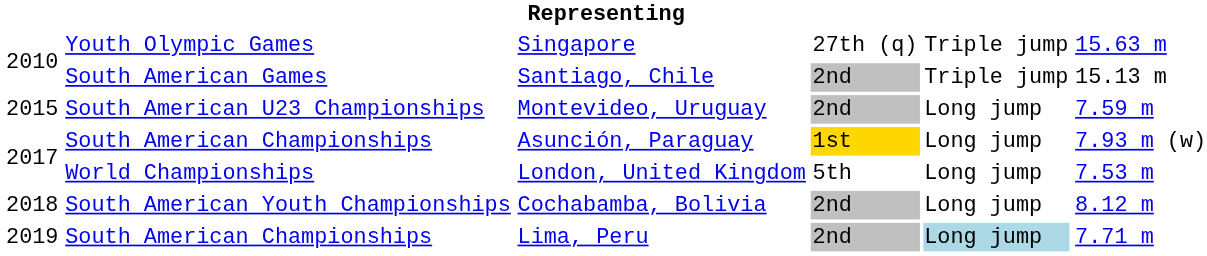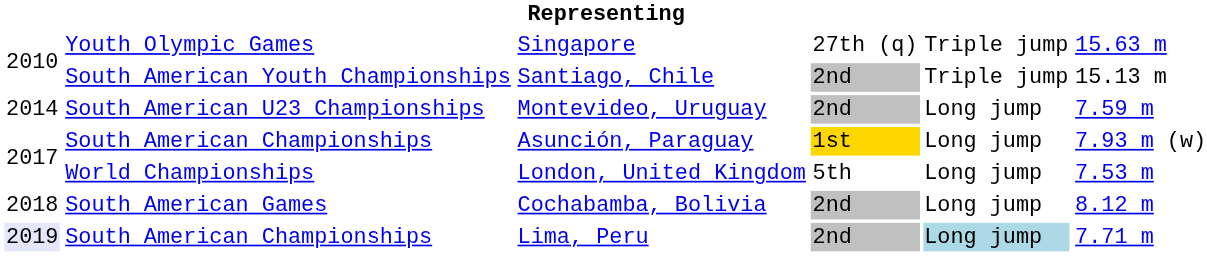Santiago, Chile | column 2: South American Games -> South American Youth Championships
Montevideo, Uruguay | column 1: 2015 -> 2014
Cochabamba, Bolivia | column 2: South American Youth Championships -> South American Games
Lima, Peru | column 1: no background -> lavender background
